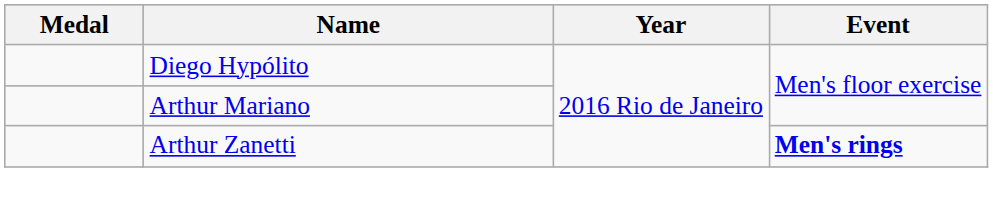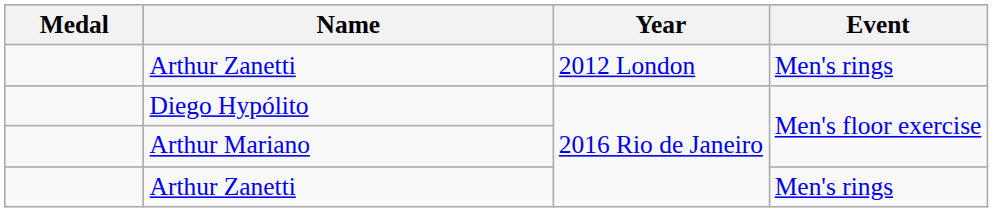+ row: Arthur Zanetti | 2012 London | Men's rings
Arthur Zanetti / 2016 Rio de Janeiro | Event: bold -> normal
